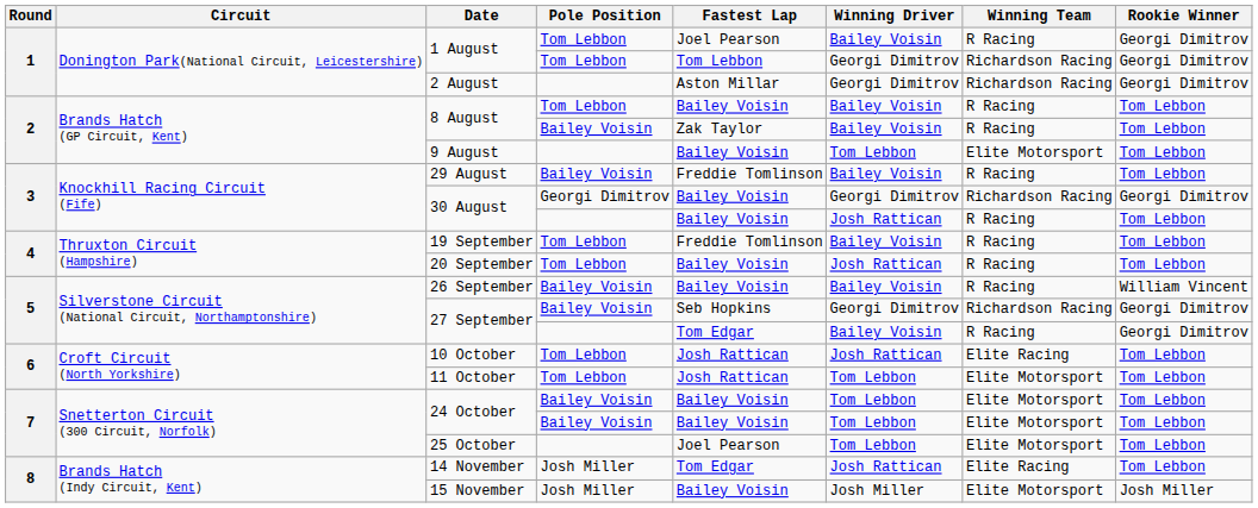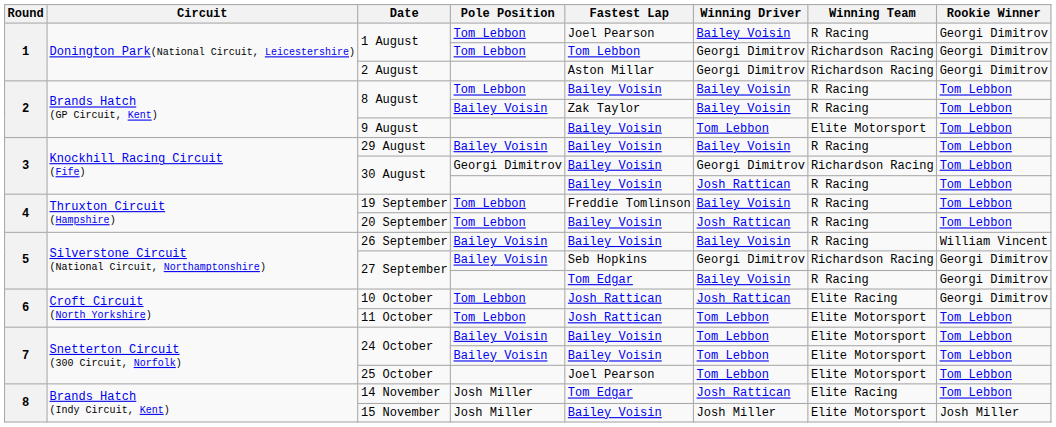29 August | Fastest Lap: Freddie Tomlinson -> Bailey Voisin
30 August / Georgi Dimitrov | Rookie Winner: Georgi Dimitrov -> Tom Lebbon
10 October | Rookie Winner: Tom Lebbon -> Georgi Dimitrov
